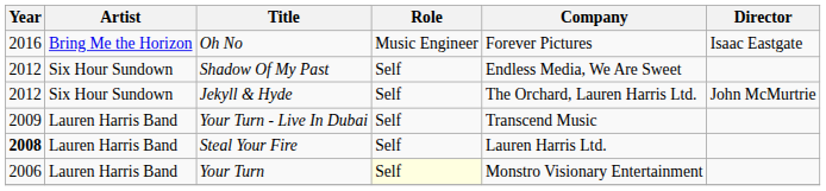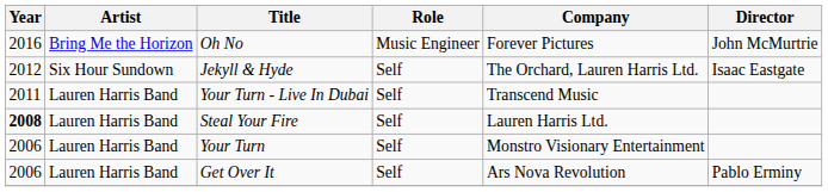Oh No | Director: Isaac Eastgate -> John McMurtrie
- row: 2012 | Six Hour Sundown | Shadow Of My Past | Self | Endless Media, We Are Sweet
Jekyll & Hyde | Director: John McMurtrie -> Isaac Eastgate
Your Turn - Live In Dubai | Year: 2009 -> 2011
Your Turn | Role: lightyellow background -> no background
+ row: 2006 | Lauren Harris Band | Get Over It | Self | Ars Nova Revolution | Pablo Erminy
